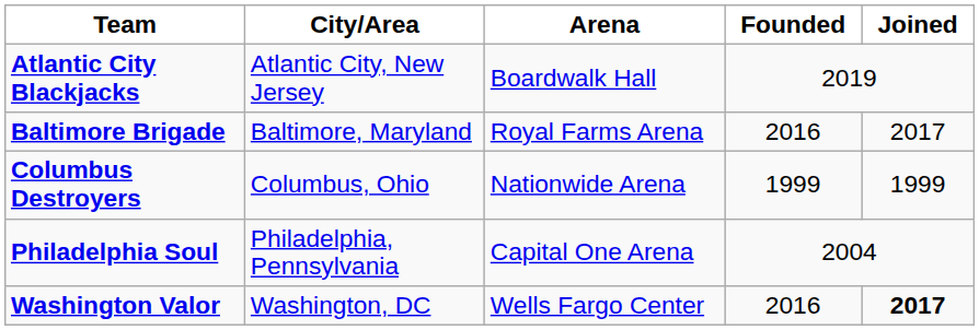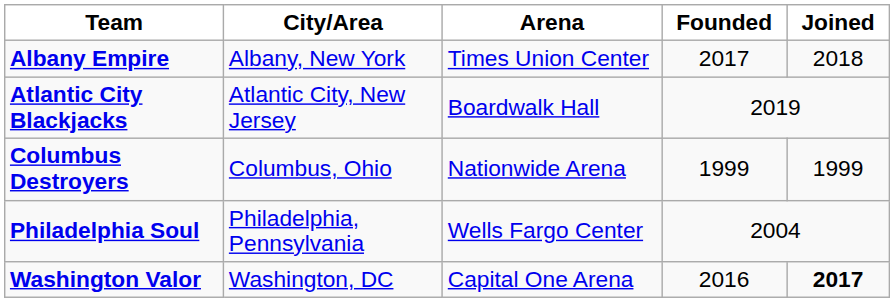+ row: Albany Empire | Albany, New York | Times Union Center | 2017 | 2018
- row: Baltimore Brigade | Baltimore, Maryland | Royal Farms Arena | 2016 | 2017
Philadelphia Soul | Arena: Capital One Arena -> Wells Fargo Center
Washington Valor | Arena: Wells Fargo Center -> Capital One Arena
